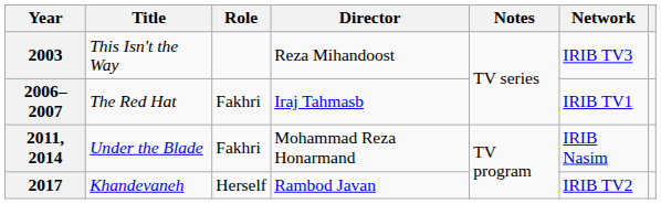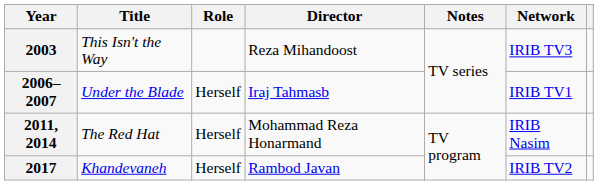2006–2007 | Title: The Red Hat -> Under the Blade
2006–2007 | Role: Fakhri -> Herself
2011, 2014 | Title: Under the Blade -> The Red Hat
2011, 2014 | Role: Fakhri -> Herself
